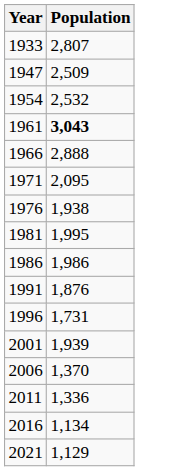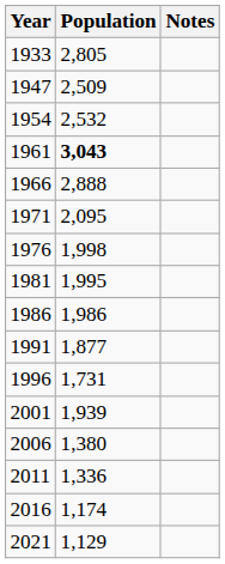+ column: Notes
1933 | Population: 2,807 -> 2,805
1976 | Population: 1,938 -> 1,998
1991 | Population: 1,876 -> 1,877
2006 | Population: 1,370 -> 1,380
2016 | Population: 1,134 -> 1,174
